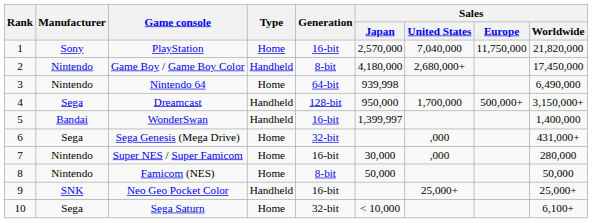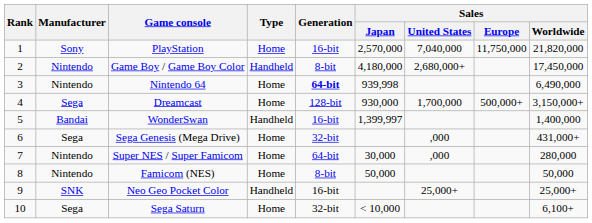Nintendo 64 | Generation: normal -> bold
Dreamcast | Type: Handheld -> Home
Dreamcast | Sales / Japan: 950,000 -> 930,000
Super NES / Super Famicom | Generation: 16-bit -> 64-bit
